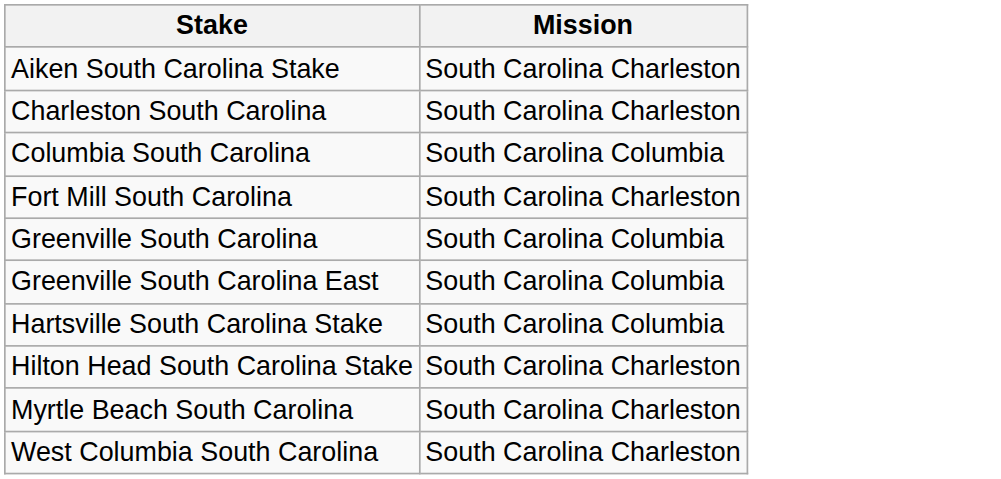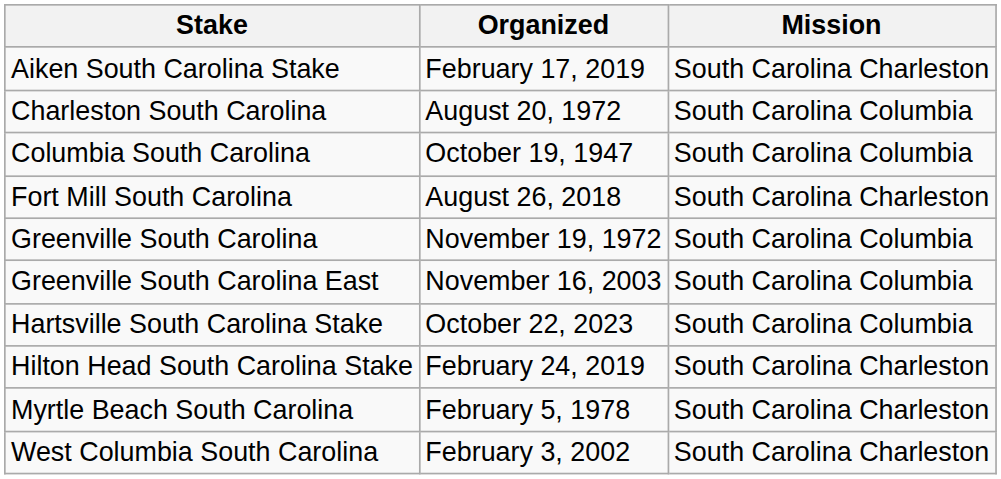+ column: Organized | February 17, 2019 | August 20, 1972 | October 19, 1947 | August 26, 2018 | November 19, 1972 | November 16, 2003 | October 22, 2023 | February 24, 2019 | February 5, 1978 | February 3, 2002
Charleston South Carolina | Mission: South Carolina Charleston -> South Carolina Columbia
